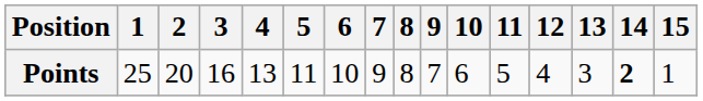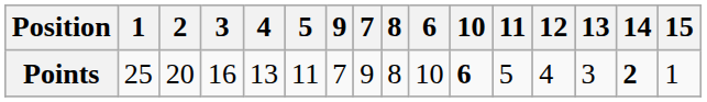columns swapped: 6 <-> 9
Points | 10: normal -> bold
